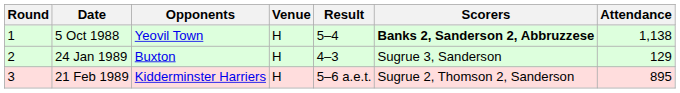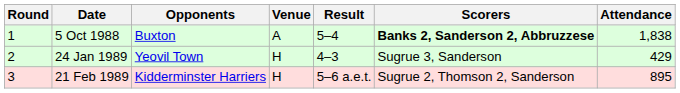5 Oct 1988 | Opponents: Yeovil Town -> Buxton
5 Oct 1988 | Venue: H -> A
5 Oct 1988 | Attendance: 1,138 -> 1,838
24 Jan 1989 | Opponents: Buxton -> Yeovil Town
24 Jan 1989 | Attendance: 129 -> 429
